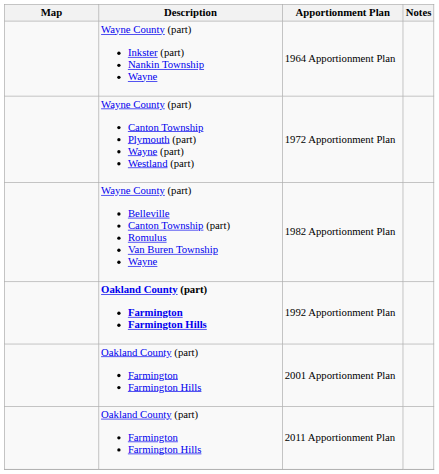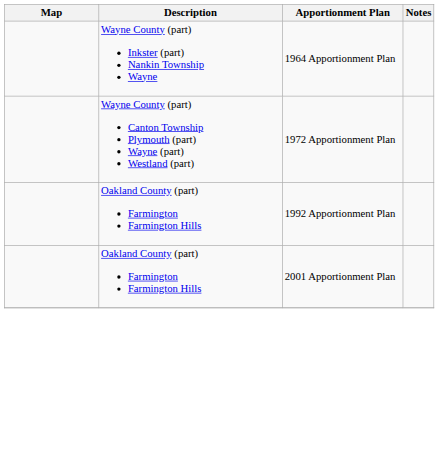- row: Wayne County (part) Belleville Canton Township (part) Romulus Van Buren Township Wayne | 1982 Apportionment Plan
1992 Apportionment Plan | Description: bold -> normal
- row: Oakland County (part) Farmington Farmington Hills | 2011 Apportionment Plan
